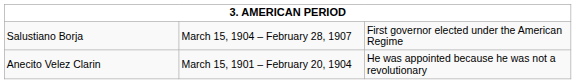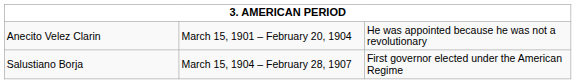rows swapped: Anecito Velez Clarin <-> Salustiano Borja
